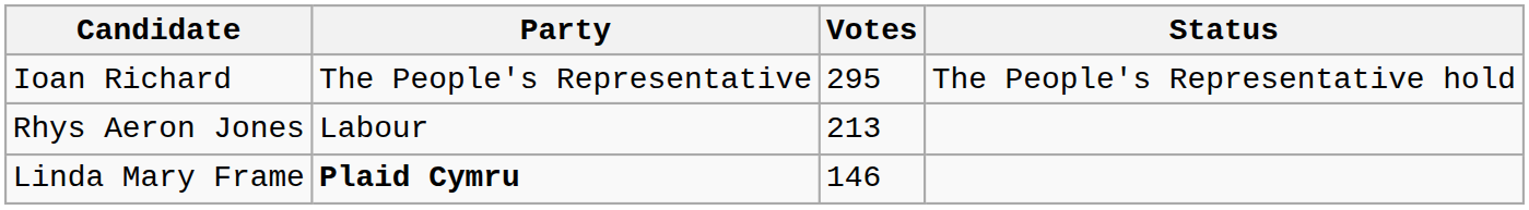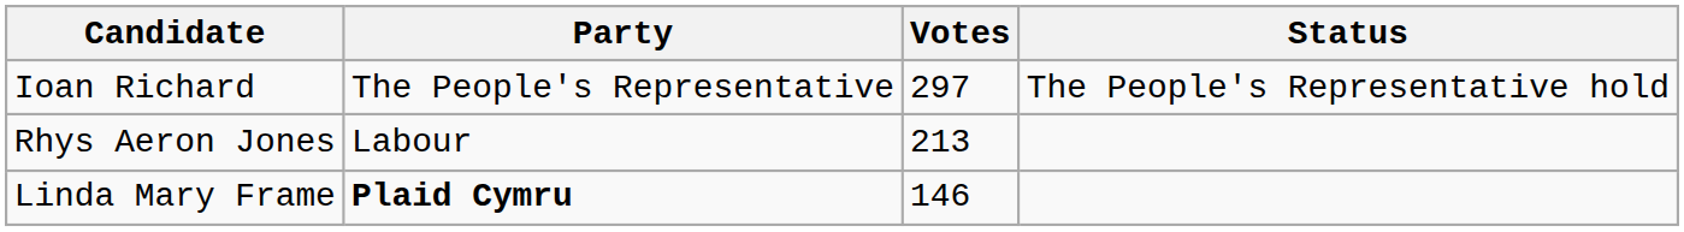Ioan Richard | Votes: 295 -> 297
